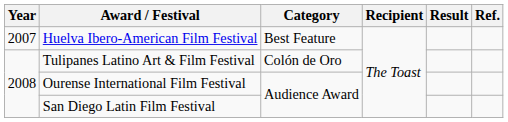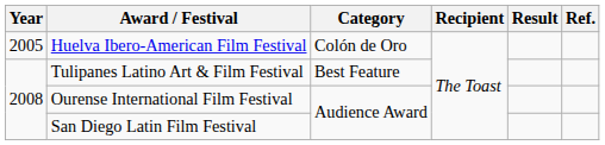Huelva Ibero-American Film Festival | Year: 2007 -> 2005
Huelva Ibero-American Film Festival | Category: Best Feature -> Colón de Oro
Tulipanes Latino Art & Film Festival | Category: Colón de Oro -> Best Feature
